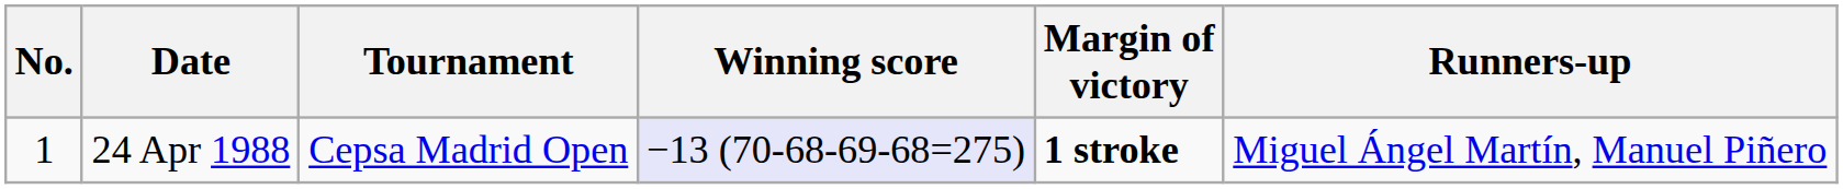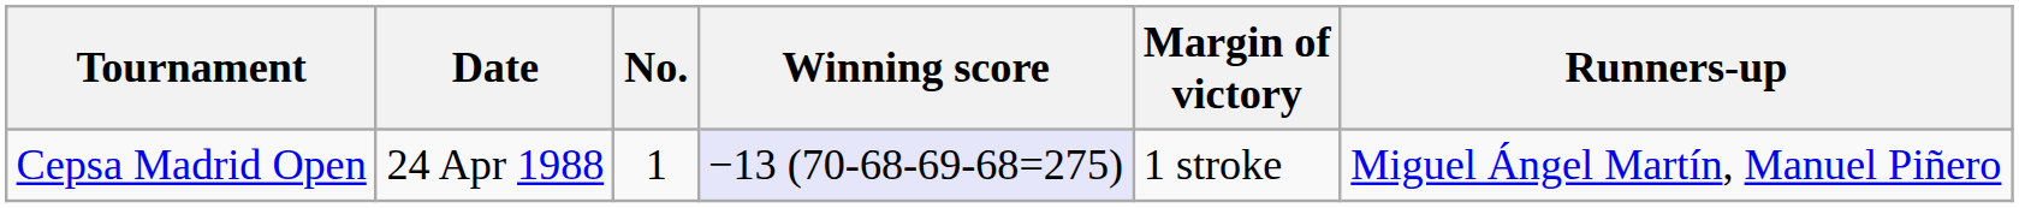columns swapped: No. <-> Tournament
24 Apr 1988 | Margin of victory: bold -> normal
